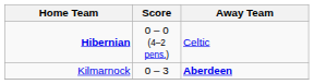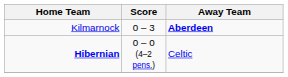rows swapped: Kilmarnock <-> Hibernian
